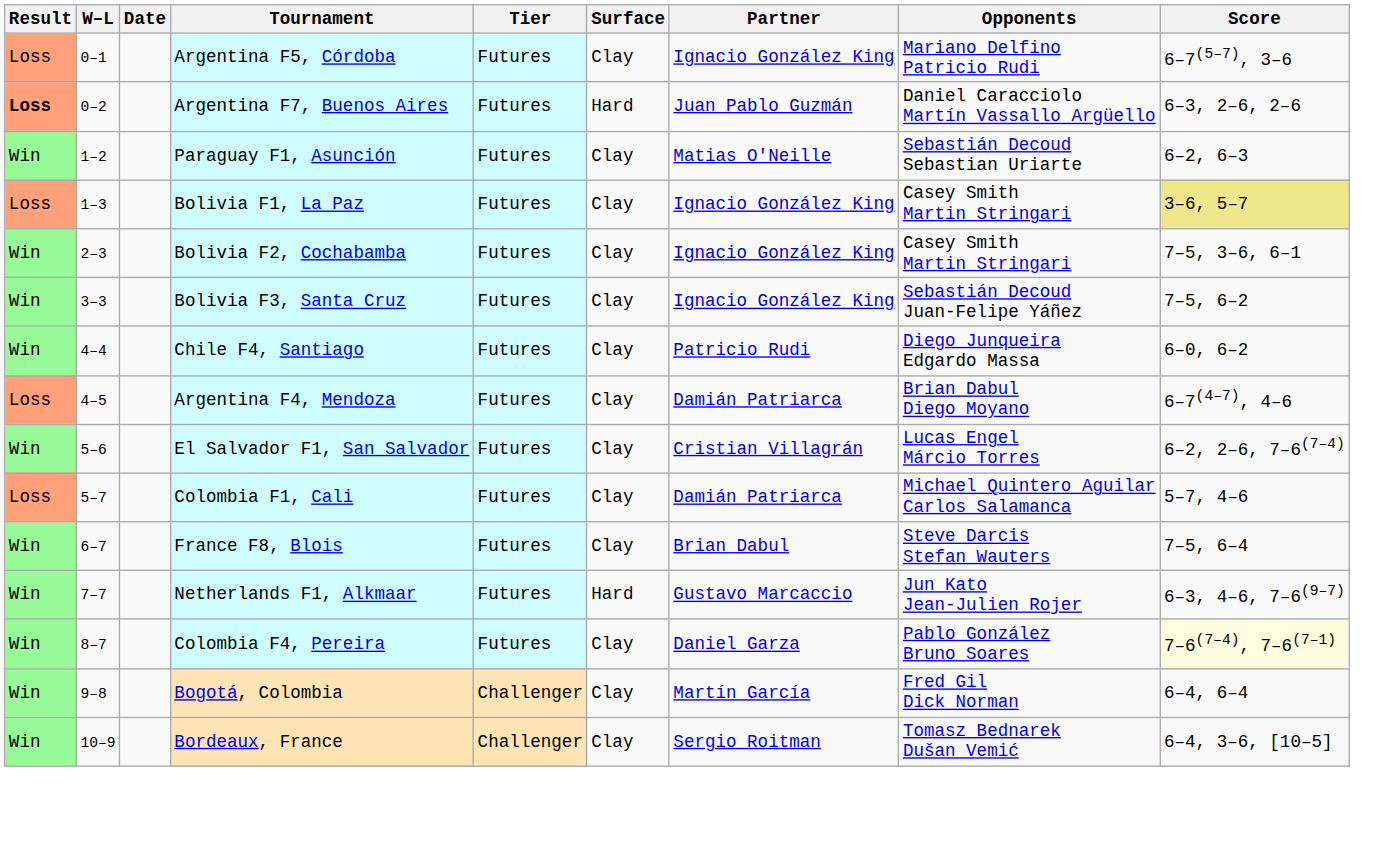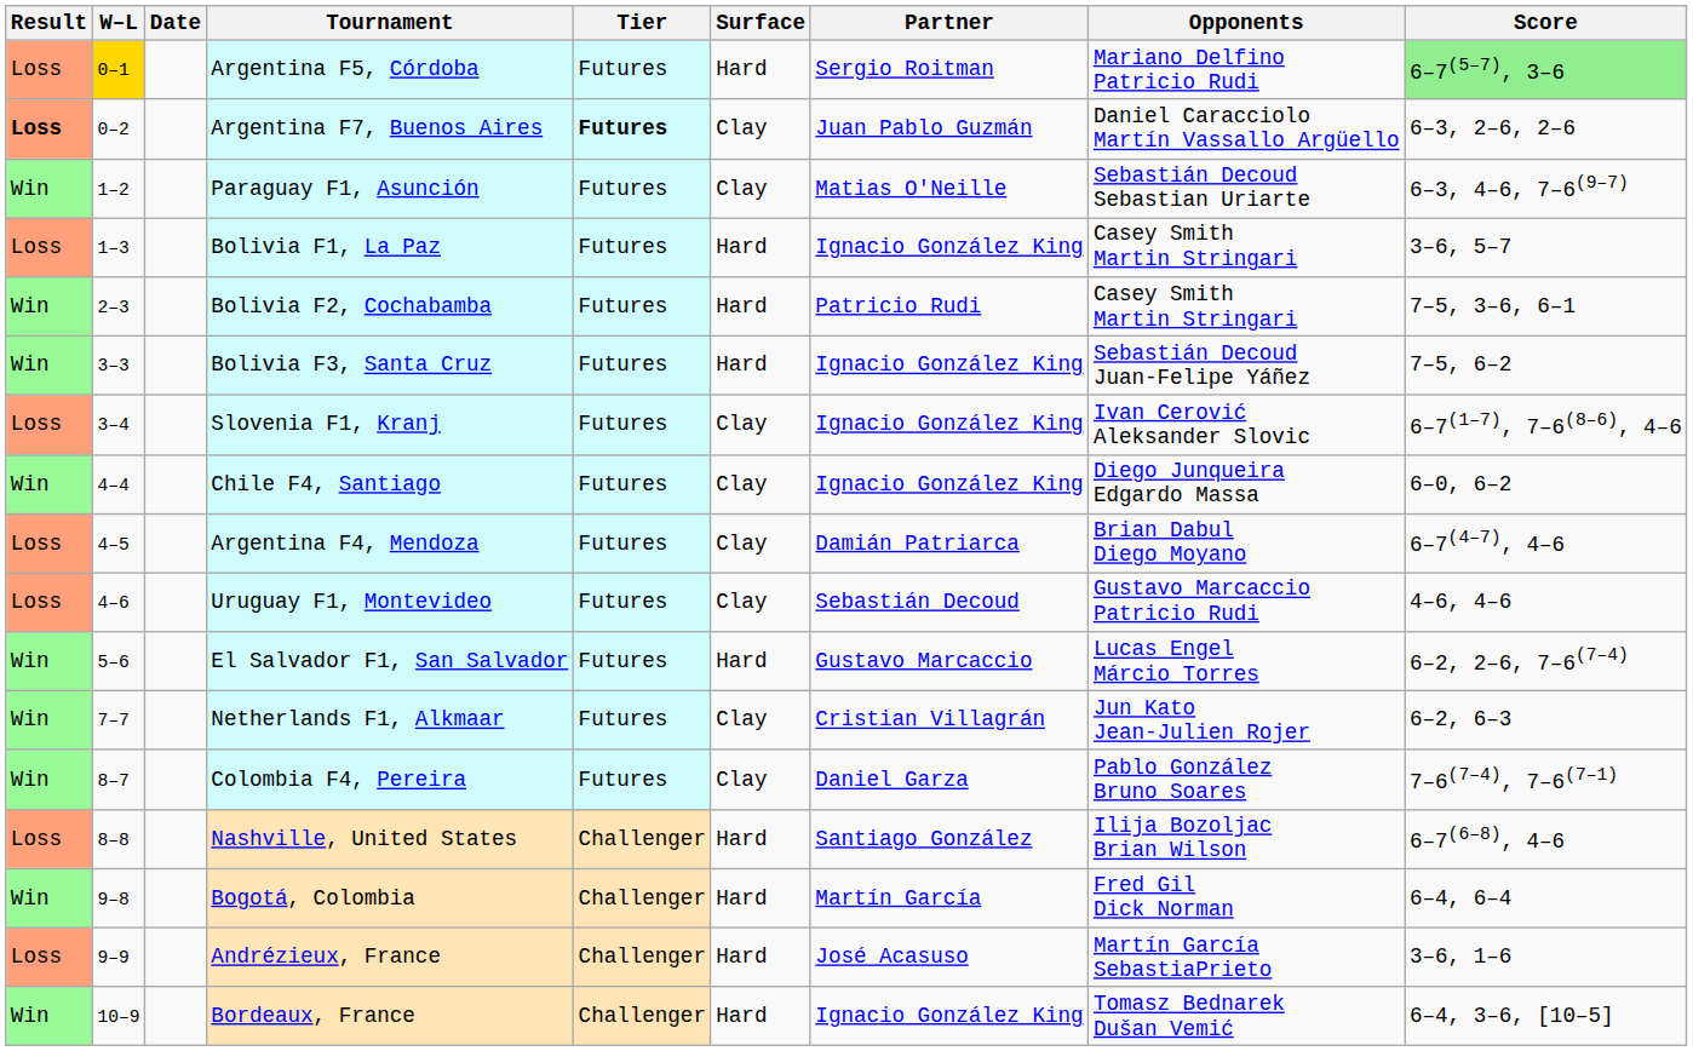Argentina F5, Córdoba | W–L: no background -> gold background
Argentina F5, Córdoba | Surface: Clay -> Hard
Argentina F5, Córdoba | Partner: Ignacio González King -> Sergio Roitman
Argentina F5, Córdoba | Score: no background -> lightgreen background
Argentina F7, Buenos Aires | Tier: normal -> bold
Argentina F7, Buenos Aires | Surface: Hard -> Clay
Paraguay F1, Asunción | Score: 6–2, 6–3 -> 6–3, 4–6, 7–6(9–7)
Bolivia F1, La Paz | Surface: Clay -> Hard
Bolivia F1, La Paz | Score: khaki background -> no background
Bolivia F2, Cochabamba | Surface: Clay -> Hard
Bolivia F2, Cochabamba | Partner: Ignacio González King -> Patricio Rudi
Bolivia F3, Santa Cruz | Surface: Clay -> Hard
+ row: Loss | 3–4 | Slovenia F1, Kranj | Futures | Clay | Ignacio González King | Ivan Cerović Aleksander Slovic | 6–7(1–7), 7–6(8–6), 4–6
Chile F4, Santiago | Partner: Patricio Rudi -> Ignacio González King
+ row: Loss | 4–6 | Uruguay F1, Montevideo | Futures | Clay | Sebastián Decoud | Gustavo Marcaccio Patricio Rudi | 4–6, 4–6
El Salvador F1, San Salvador | Surface: Clay -> Hard
El Salvador F1, San Salvador | Partner: Cristian Villagrán -> Gustavo Marcaccio
- row: Loss | 5–7 | Colombia F1, Cali | Futures | Clay | Damián Patriarca | Michael Quintero Aguilar Carlos Salamanca | 5–7, 4–6
- row: Win | 6–7 | France F8, Blois | Futures | Clay | Brian Dabul | Steve Darcis Stefan Wauters | 7–5, 6–4
Netherlands F1, Alkmaar | Surface: Hard -> Clay
Netherlands F1, Alkmaar | Partner: Gustavo Marcaccio -> Cristian Villagrán
Netherlands F1, Alkmaar | Score: 6–3, 4–6, 7–6(9–7) -> 6–2, 6–3
Colombia F4, Pereira | Score: lightyellow background -> no background
+ row: Loss | 8–8 | Nashville, United States | Challenger | Hard | Santiago González | Ilija Bozoljac Brian Wilson | 6–7(6–8), 4–6
Bogotá, Colombia | Surface: Clay -> Hard
+ row: Loss | 9–9 | Andrézieux, France | Challenger | Hard | José Acasuso | Martín García SebastiaPrieto | 3–6, 1–6
Bordeaux, France | Surface: Clay -> Hard
Bordeaux, France | Partner: Sergio Roitman -> Ignacio González King
